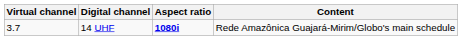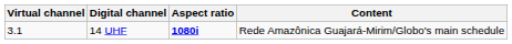14 UHF | Virtual channel: 3.7 -> 3.1
